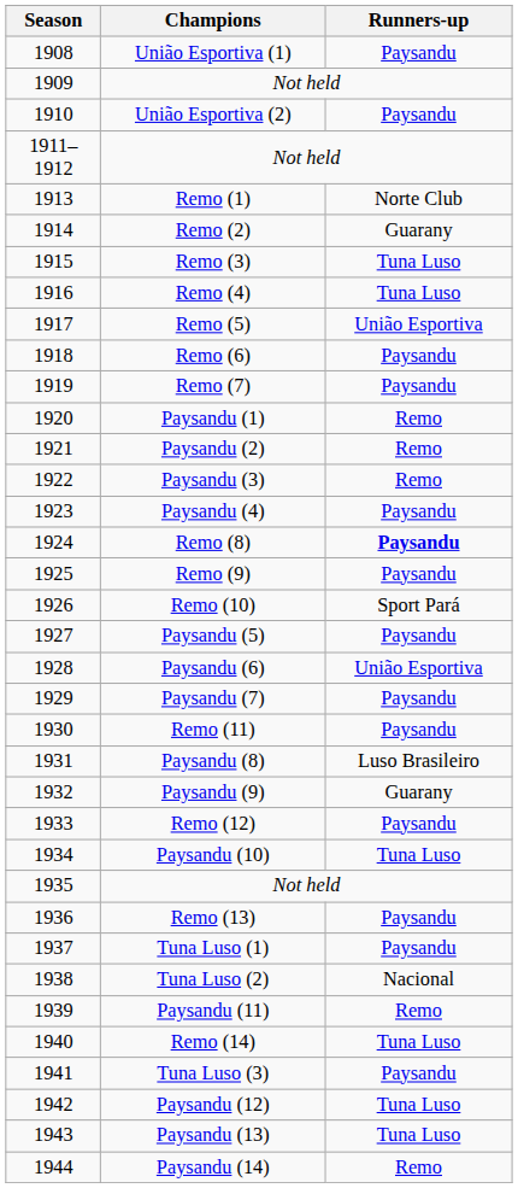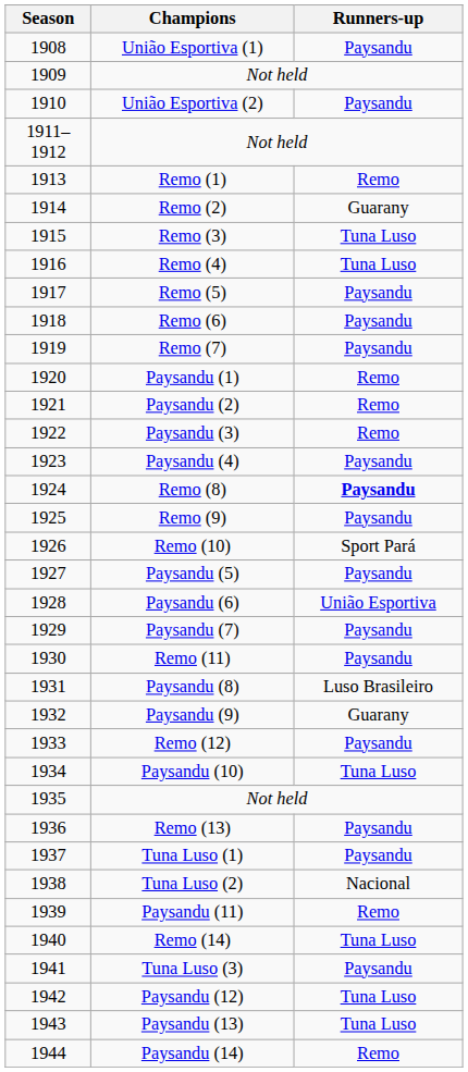Remo (1) | Runners-up: Norte Club -> Remo
Remo (5) | Runners-up: União Esportiva -> Paysandu
